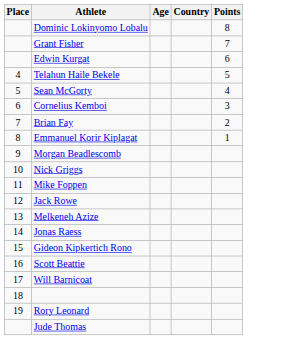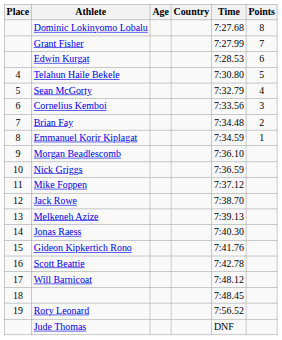+ column: Time | 7:27.68 | 7:27.99 | 7:28.53 | 7:30.80 | 7:32.79 | 7:33.56 | 7:34.48 | 7:34.59 | 7:36.10 | 7:36.59 | 7:37.12 | 7:38.70 | 7:39.13 | 7:40.30 | 7:41.76 | 7:42.78 | 7:48.12 | 7:48.45 | 7:56.52 | DNF
